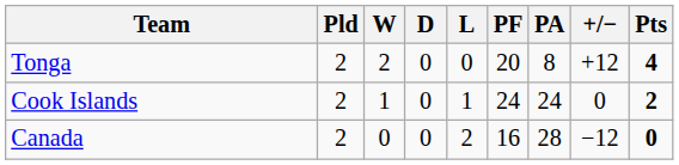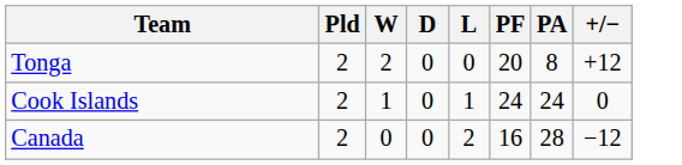- column: Pts | 4 | 2 | 0
